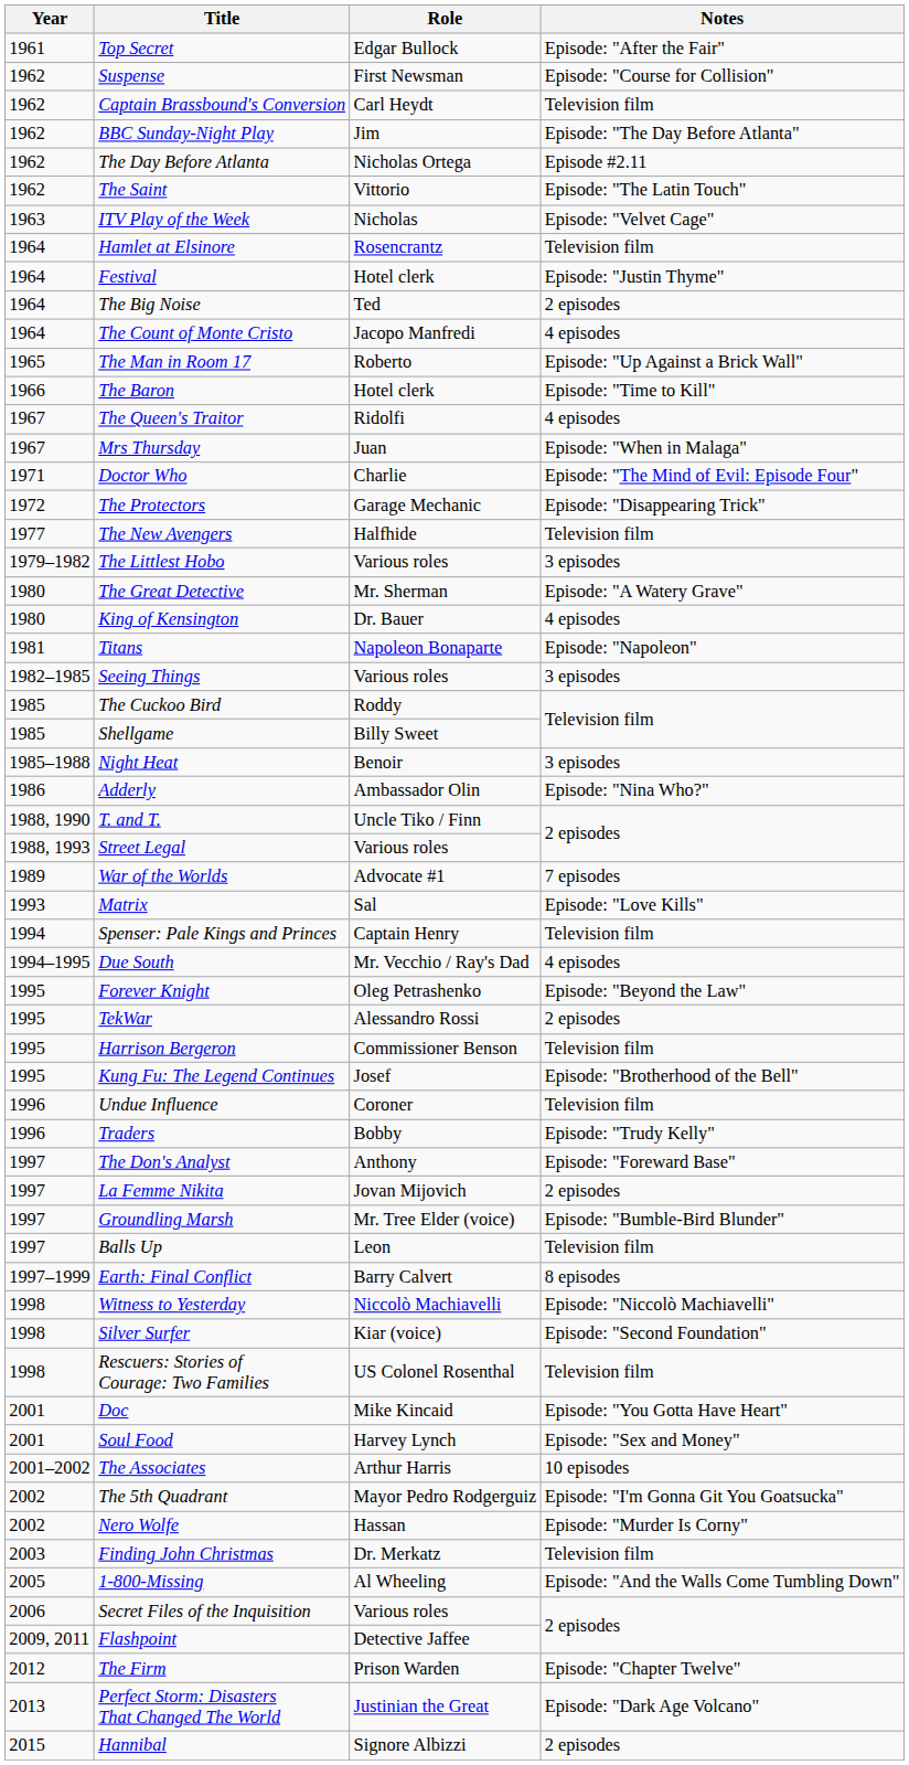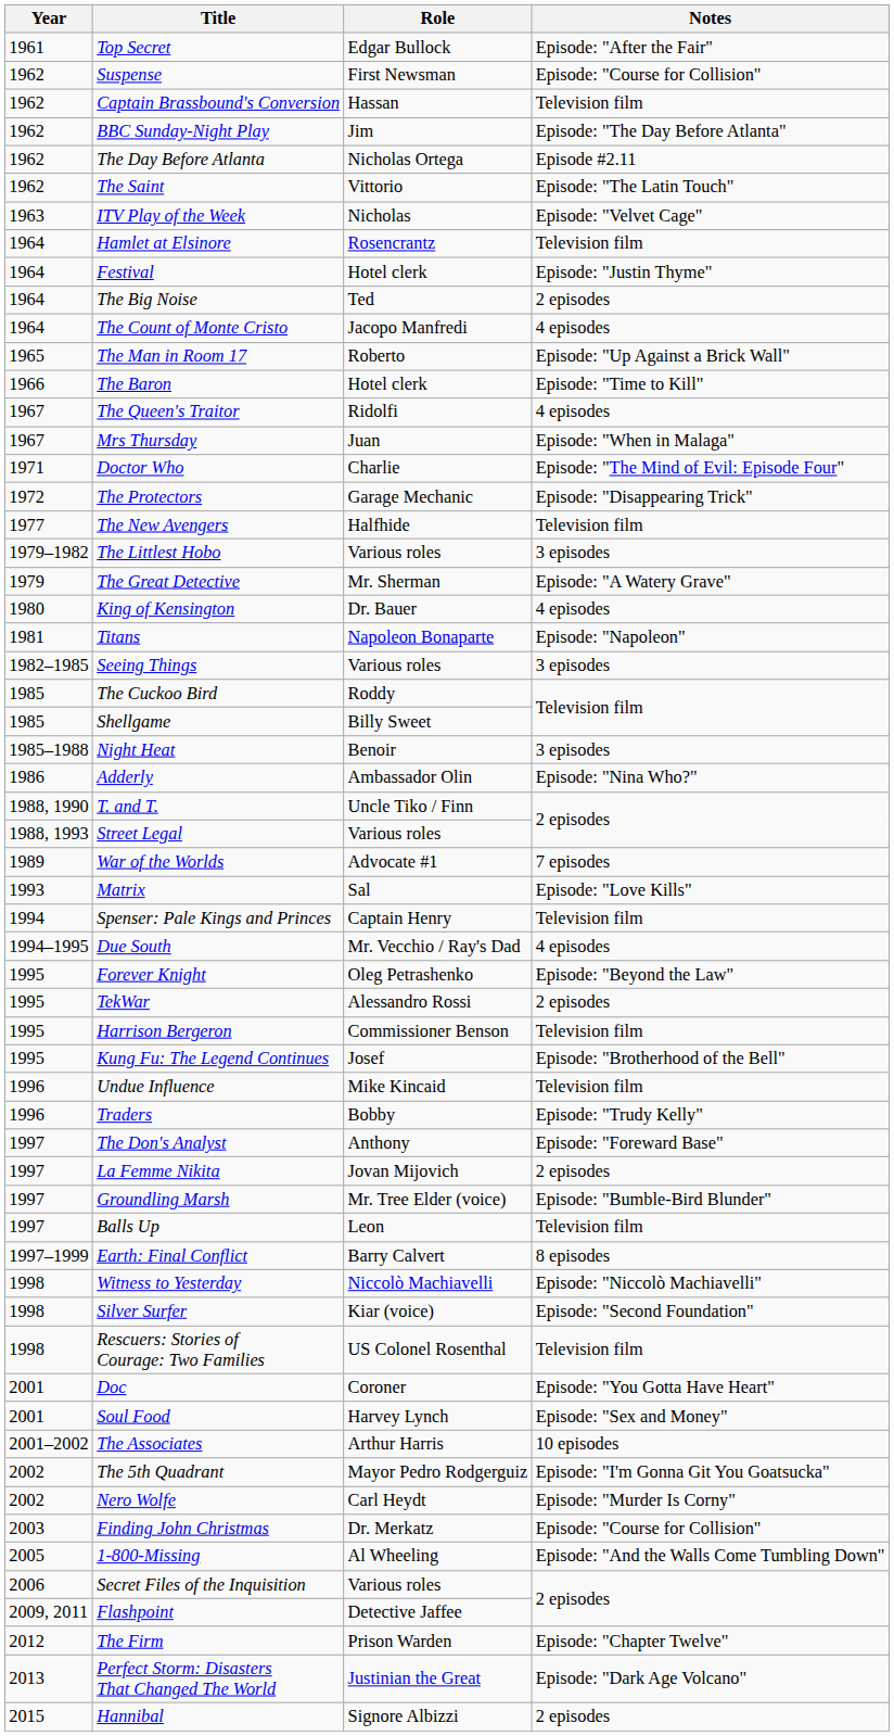Captain Brassbound's Conversion | Role: Carl Heydt -> Hassan
The Great Detective | Year: 1980 -> 1979
Undue Influence | Role: Coroner -> Mike Kincaid
Doc | Role: Mike Kincaid -> Coroner
Nero Wolfe | Role: Hassan -> Carl Heydt
Finding John Christmas | Notes: Television film -> Episode: "Course for Collision"
